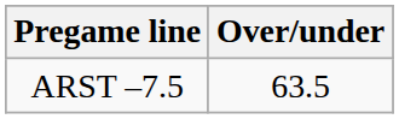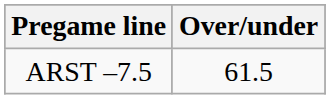ARST –7.5 | Over/under: 63.5 -> 61.5
